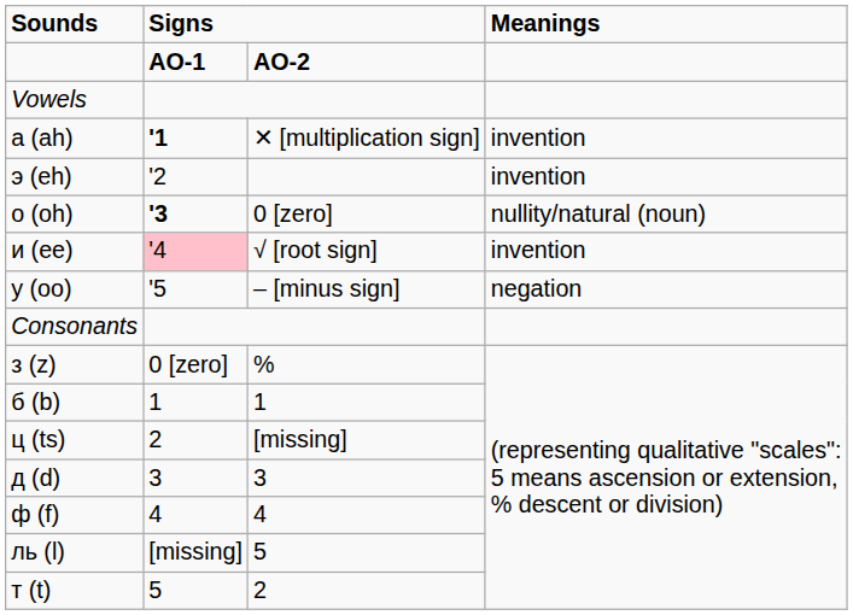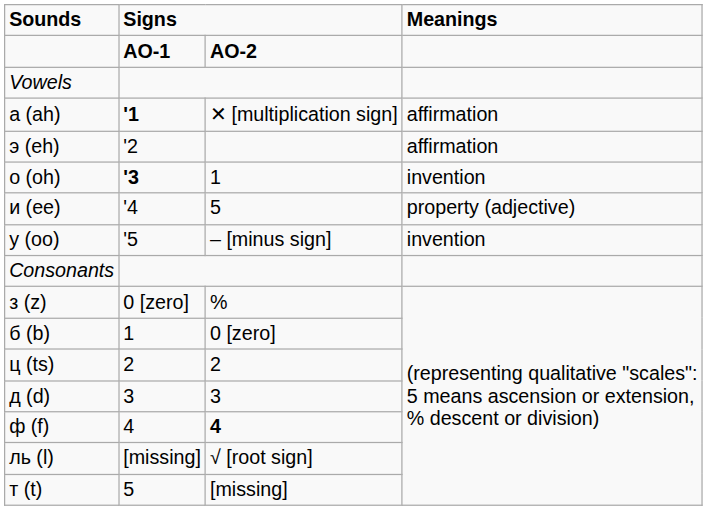а (ah) | Meanings: invention -> affirmation
э (eh) | Meanings: invention -> affirmation
о (oh) | column 3: 0 [zero] -> 1
о (oh) | Meanings: nullity/natural (noun) -> invention
и (ee) | column 2: pink background -> no background
и (ee) | column 3: √ [root sign] -> 5
и (ee) | Meanings: invention -> property (adjective)
у (oo) | Meanings: negation -> invention
б (b) | column 3: 1 -> 0 [zero]
ц (ts) | column 3: [missing] -> 2
ф (f) | column 3: normal -> bold
ль (l) | column 3: 5 -> √ [root sign]
т (t) | column 3: 2 -> [missing]
